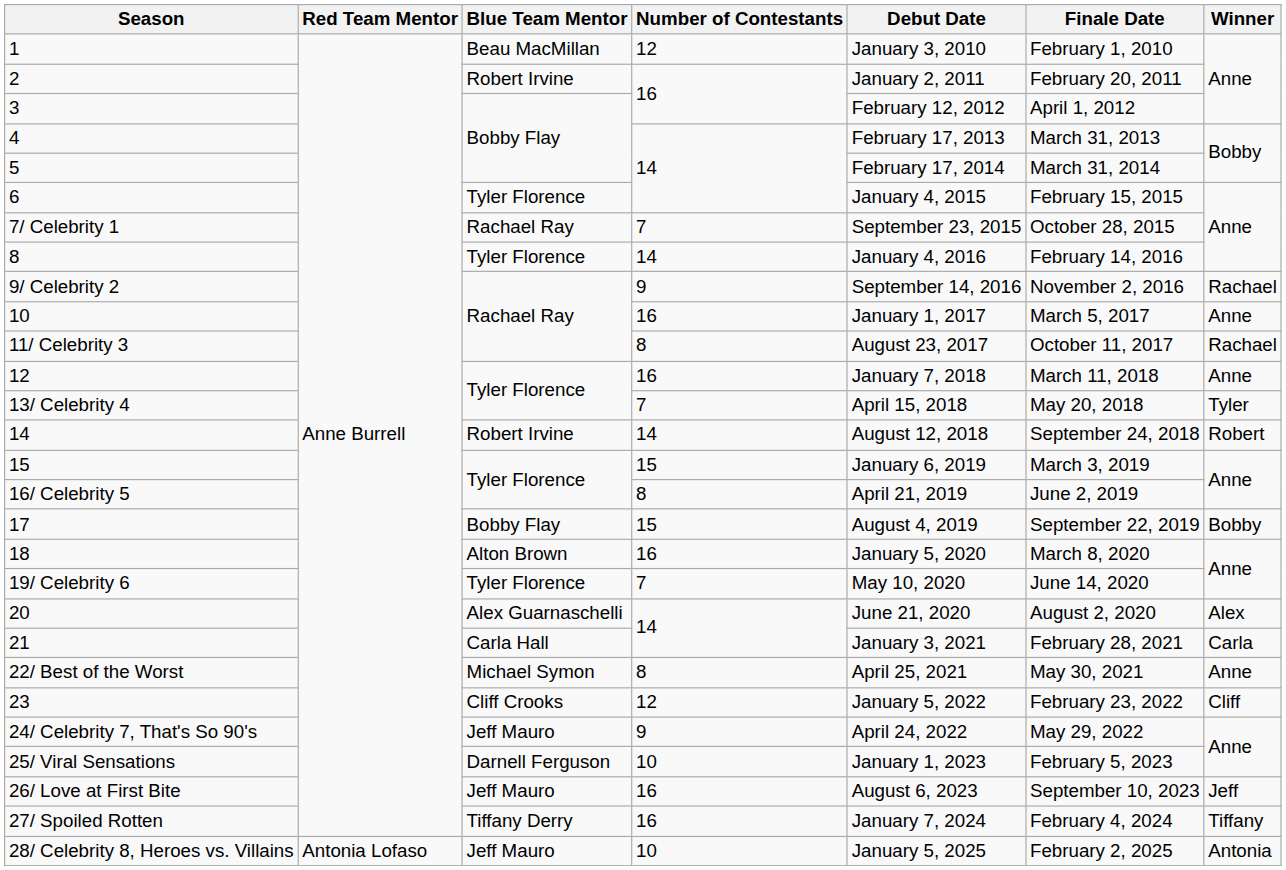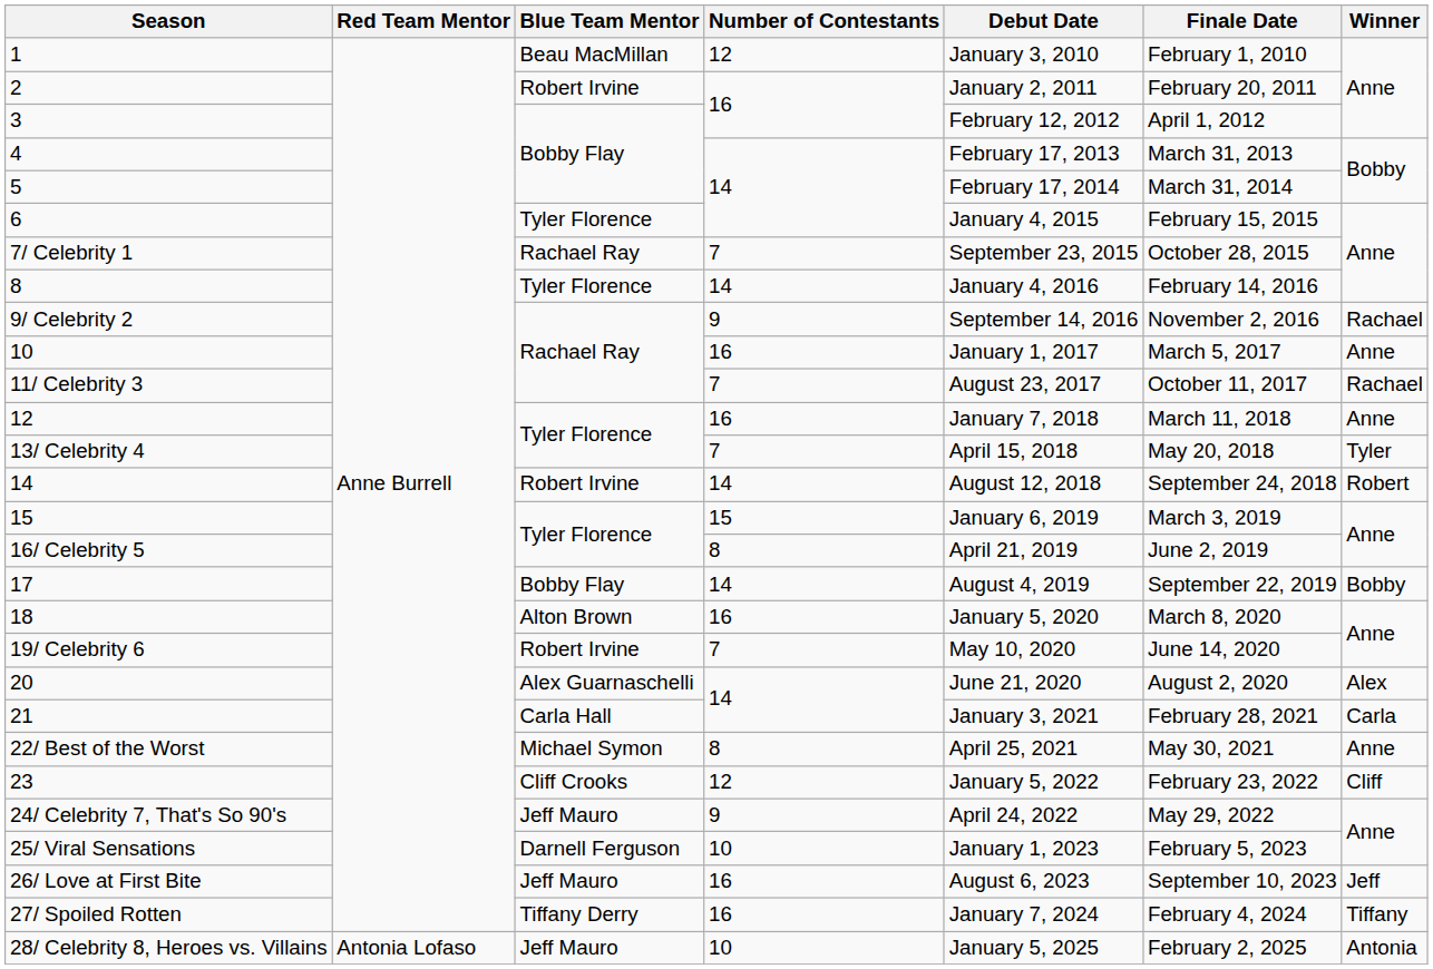11/ Celebrity 3 | Number of Contestants: 8 -> 7
17 | Number of Contestants: 15 -> 14
19/ Celebrity 6 | Blue Team Mentor: Tyler Florence -> Robert Irvine
